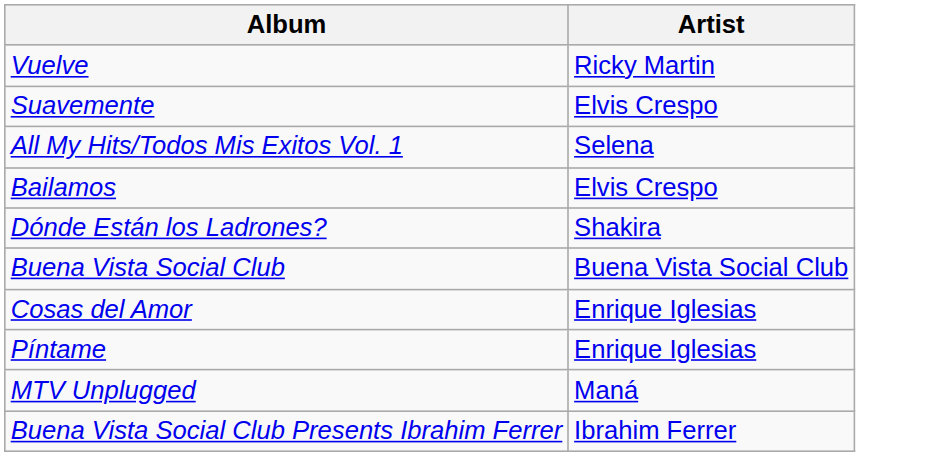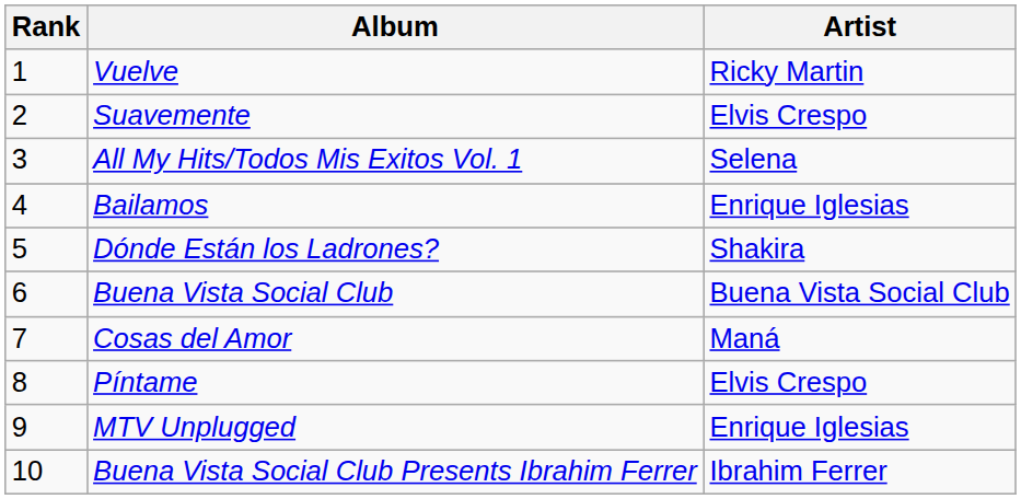+ column: Rank | 1 | 2 | 3 | 4 | 5 | 6 | 7 | 8 | 9 | 10
Bailamos | Artist: Elvis Crespo -> Enrique Iglesias
Cosas del Amor | Artist: Enrique Iglesias -> Maná
Píntame | Artist: Enrique Iglesias -> Elvis Crespo
MTV Unplugged | Artist: Maná -> Enrique Iglesias
